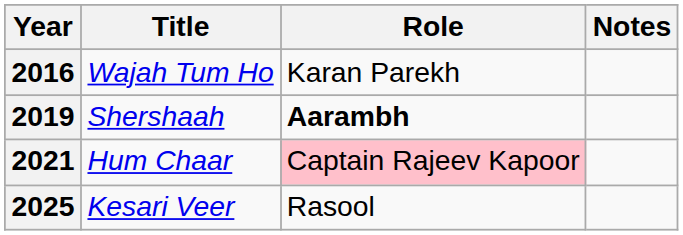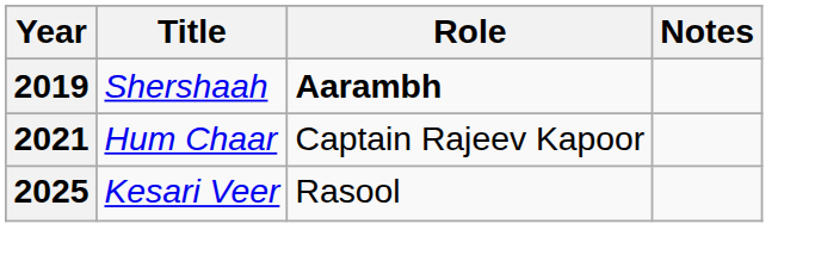- row: 2016 | Wajah Tum Ho | Karan Parekh
2021 | Role: pink background -> no background
